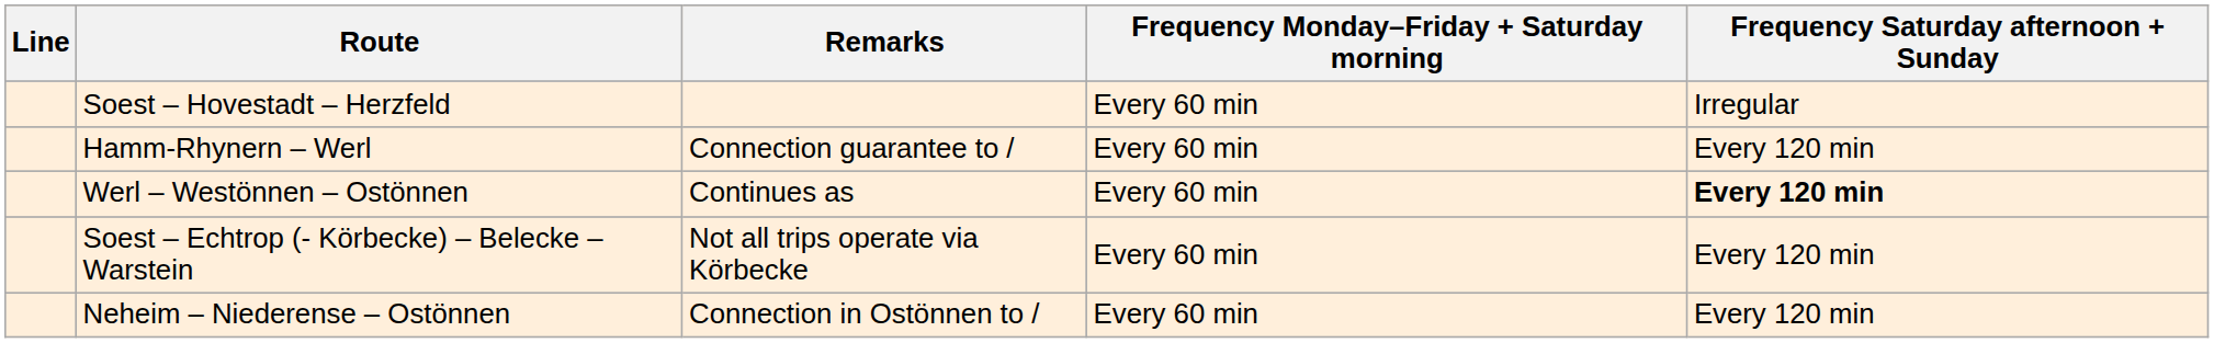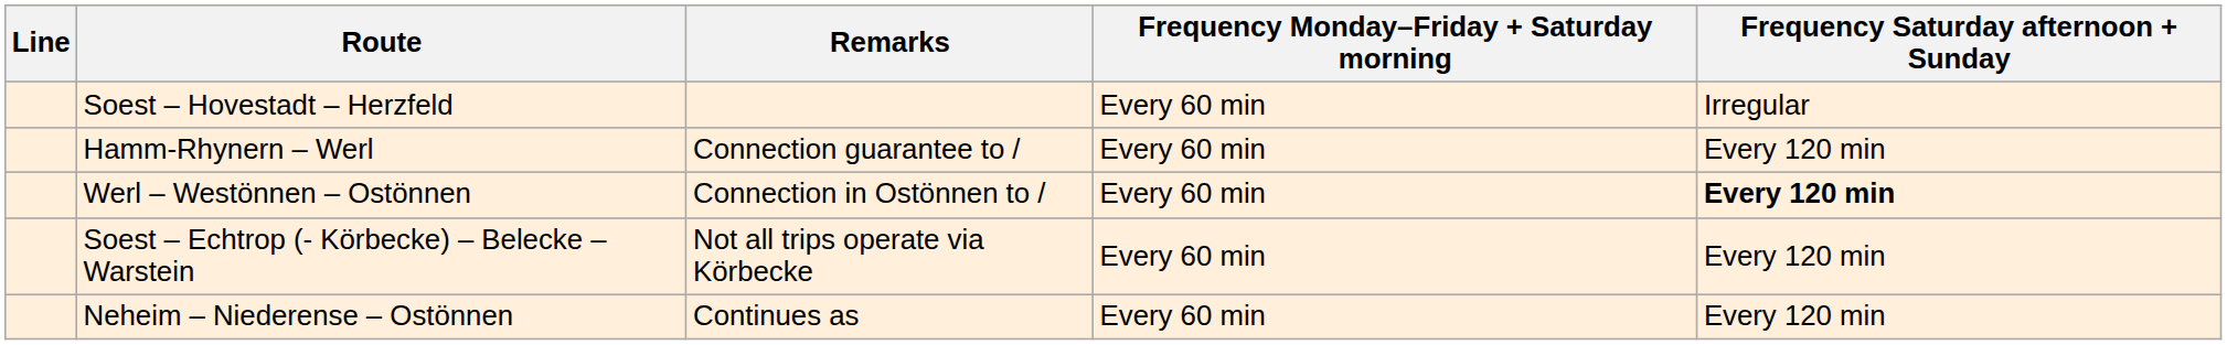Werl – Westönnen – Ostönnen | Remarks: Continues as -> Connection in Ostönnen to /
Neheim – Niederense – Ostönnen | Remarks: Connection in Ostönnen to / -> Continues as
